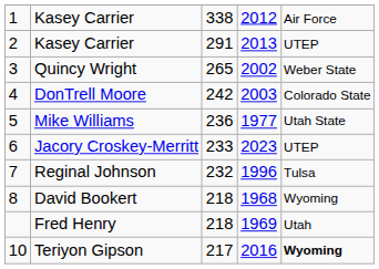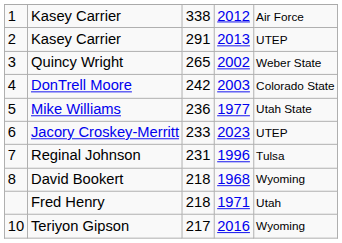Reginal Johnson | column 3: 232 -> 231
Fred Henry | column 4: 1969 -> 1971
Teriyon Gipson | column 5: bold -> normal
